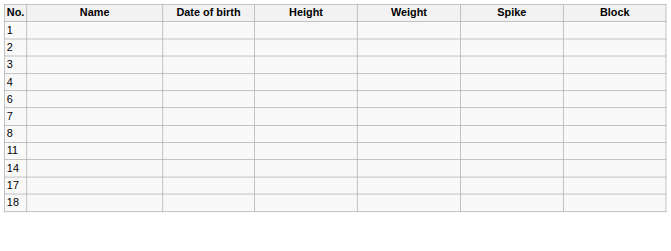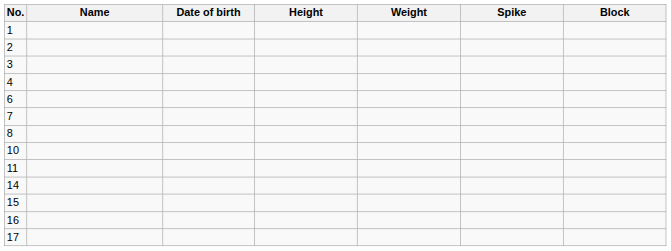+ row: 10
+ row: 15
+ row: 16
- row: 18
